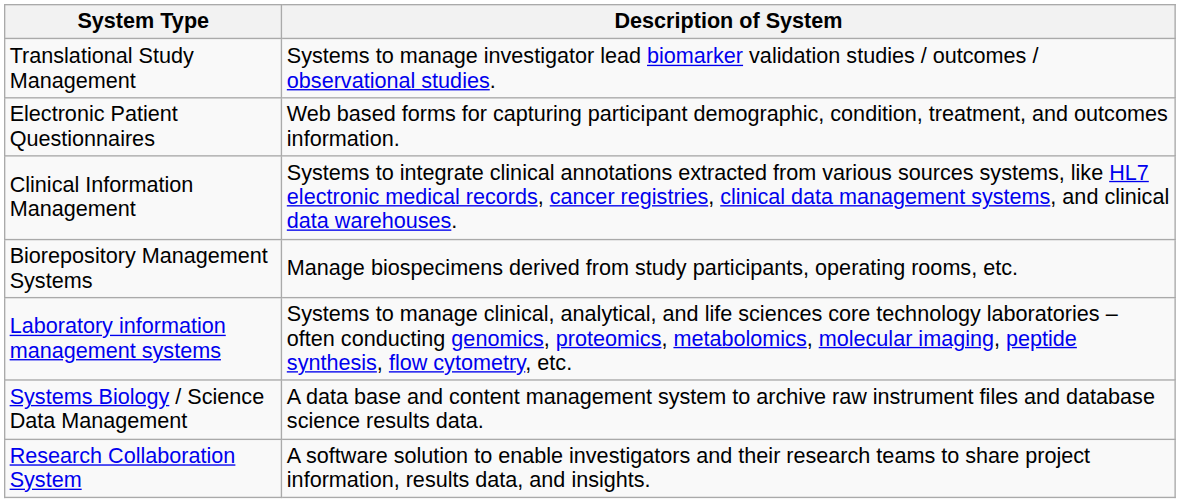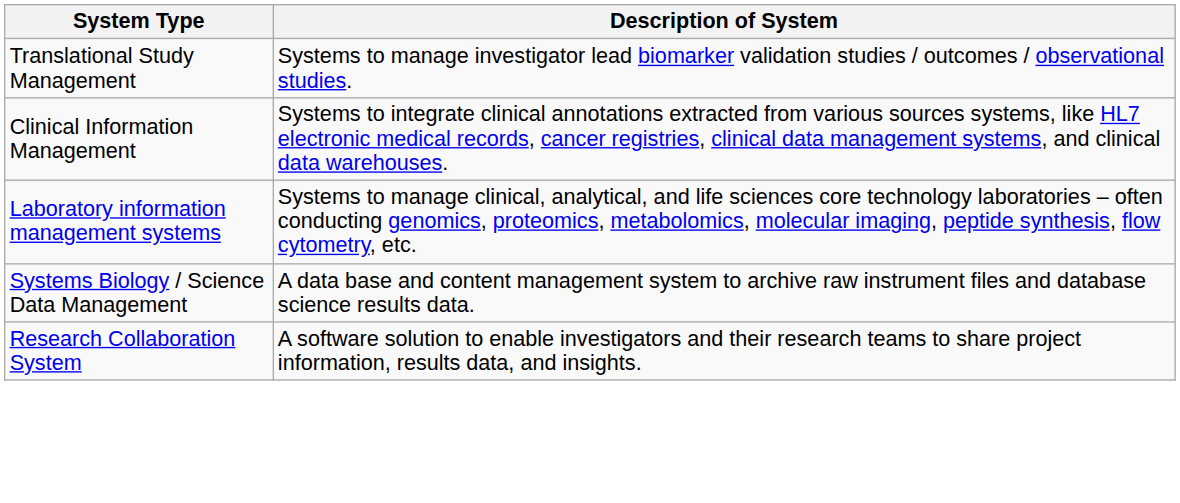- row: Electronic Patient Questionnaires | Web based forms for capturing participant demographic, condition, treatment, and outcomes information.
- row: Biorepository Management Systems | Manage biospecimens derived from study participants, operating rooms, etc.
